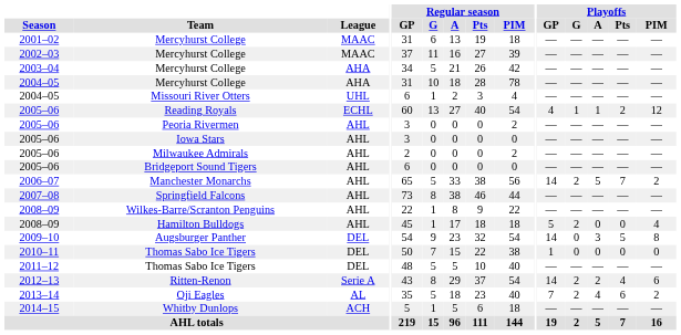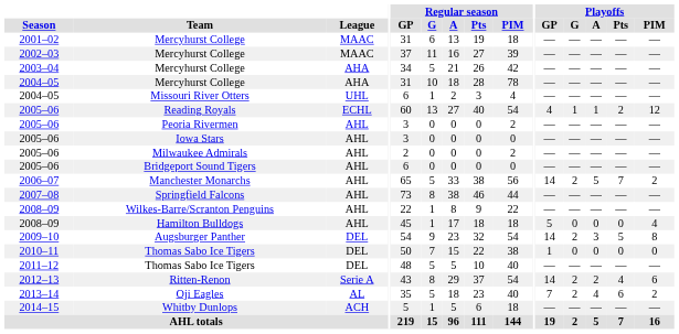Hamilton Bulldogs | Playoffs / G: 2 -> 0
Augsburger Panther | Playoffs / G: 0 -> 2
